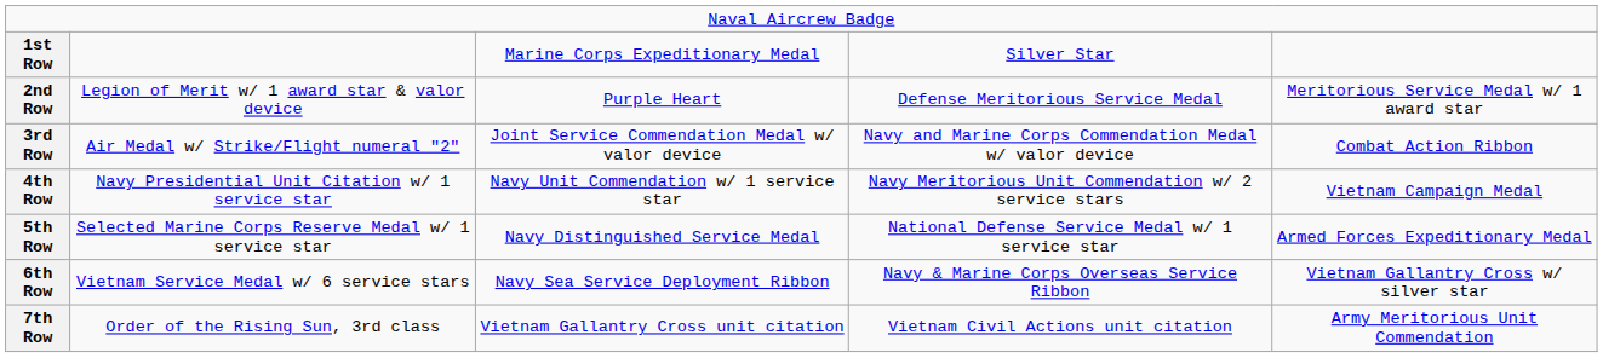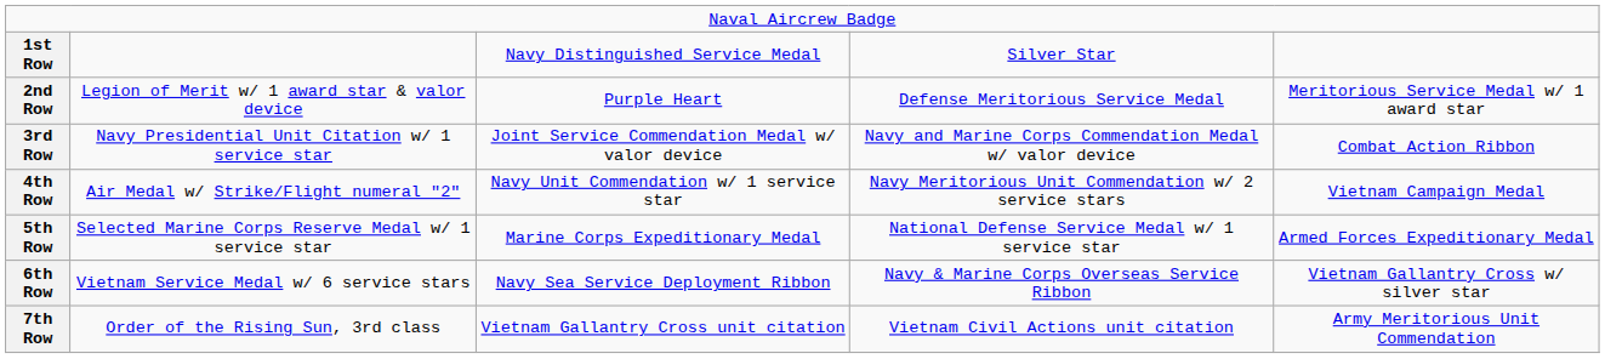1st Row | column 3: Marine Corps Expeditionary Medal -> Navy Distinguished Service Medal
3rd Row | column 2: Air Medal w/ Strike/Flight numeral "2" -> Navy Presidential Unit Citation w/ 1 service star
4th Row | column 2: Navy Presidential Unit Citation w/ 1 service star -> Air Medal w/ Strike/Flight numeral "2"
5th Row | column 3: Navy Distinguished Service Medal -> Marine Corps Expeditionary Medal
